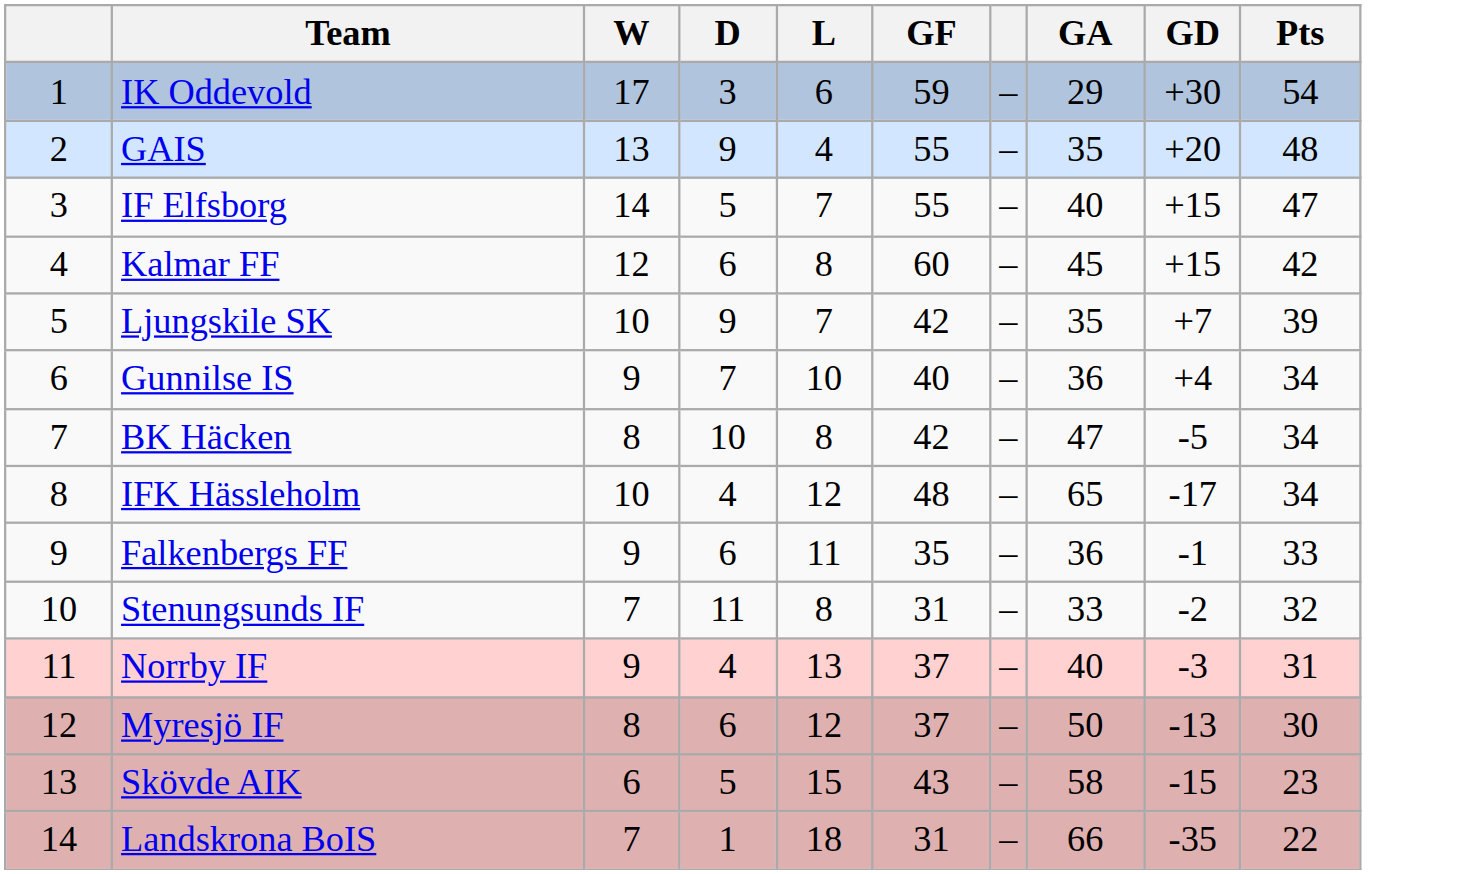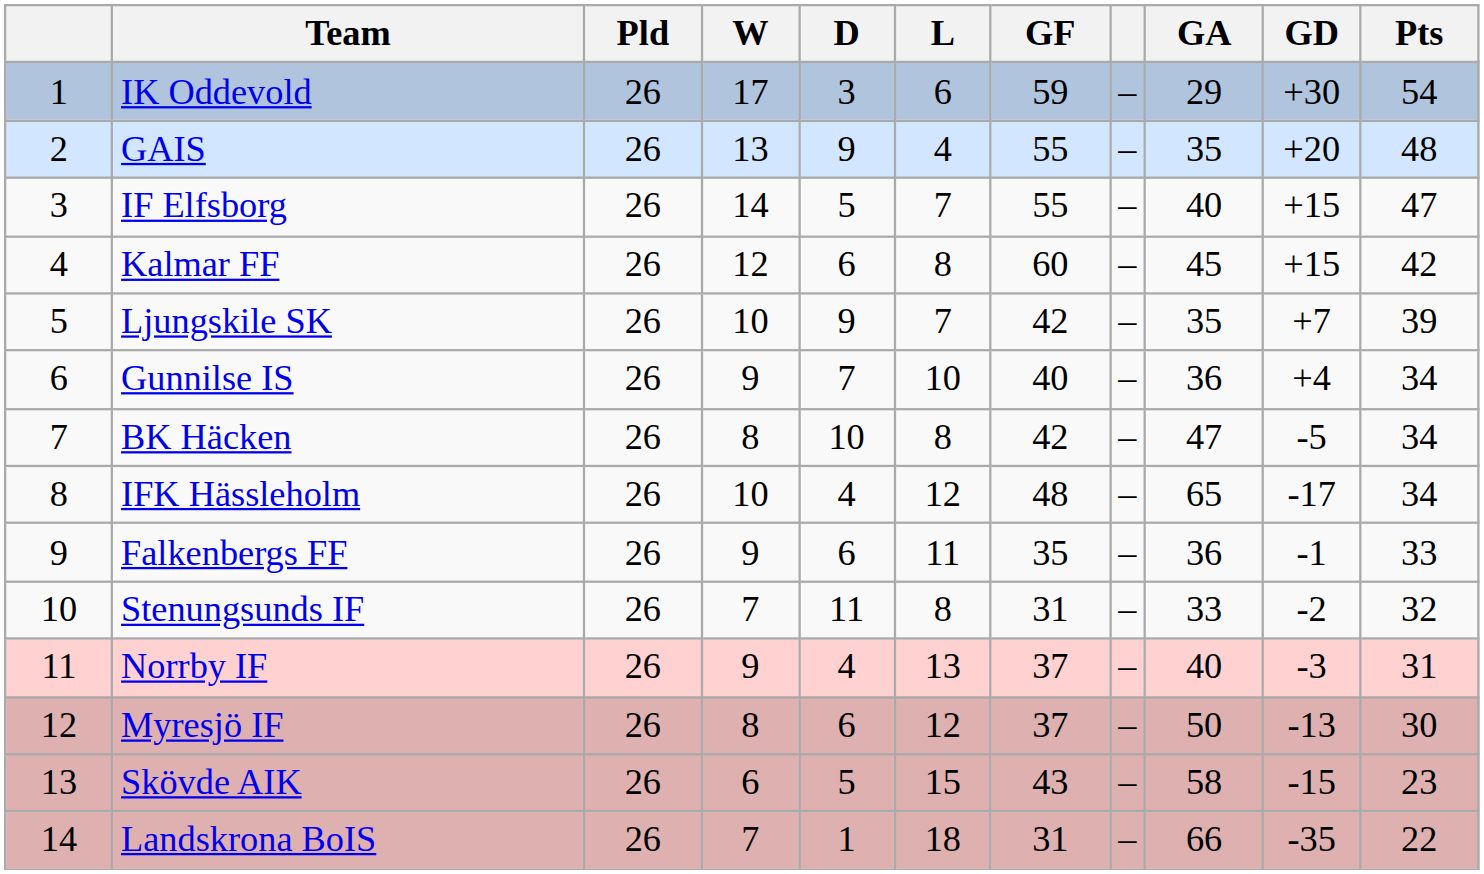+ column: Pld | 26 | 26 | 26 | 26 | 26 | 26 | 26 | 26 | 26 | 26 | 26 | 26 | 26 | 26
